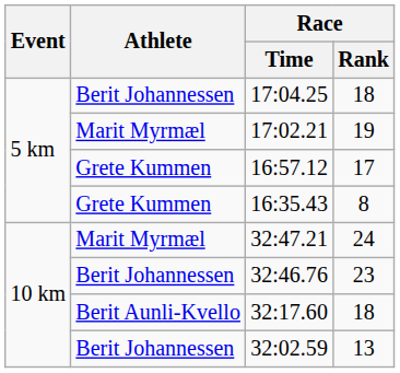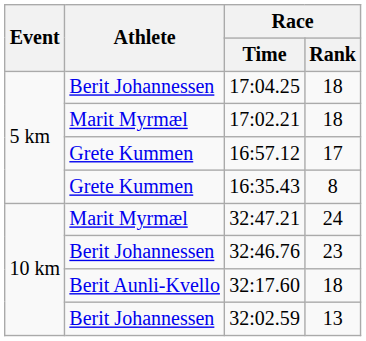17:02.21 | Race / Rank: 19 -> 18
